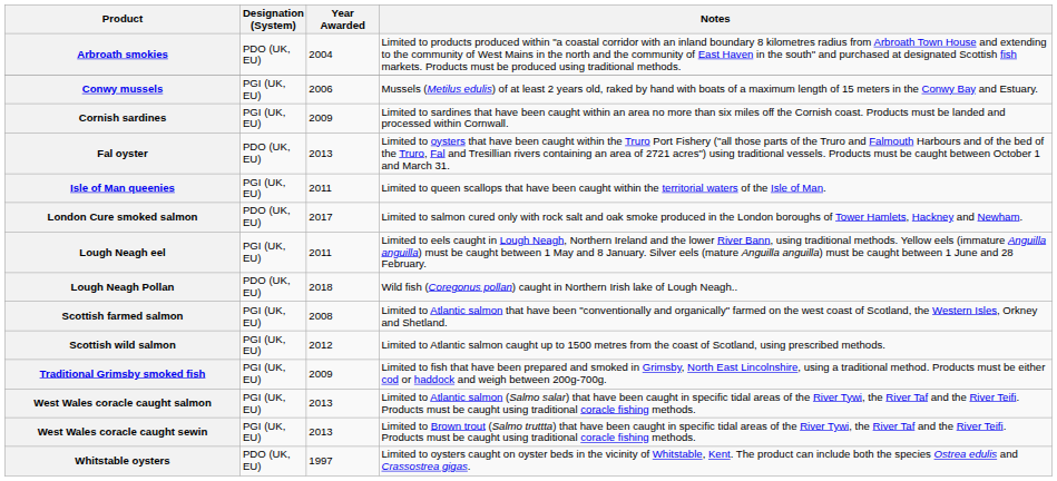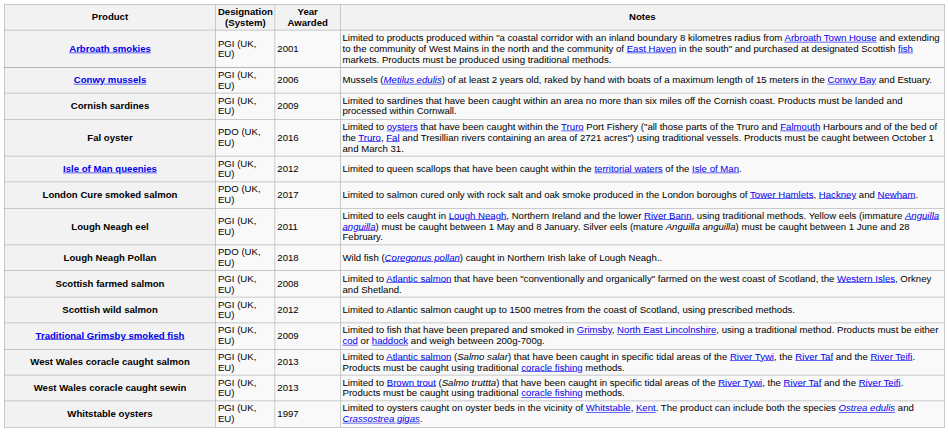Arbroath smokies | Designation (System): PDO (UK, EU) -> PGI (UK, EU)
Arbroath smokies | Year Awarded: 2004 -> 2001
Fal oyster | Year Awarded: 2013 -> 2016
Isle of Man queenies | Year Awarded: 2011 -> 2012
Whitstable oysters | Designation (System): PDO (UK, EU) -> PGI (UK, EU)
